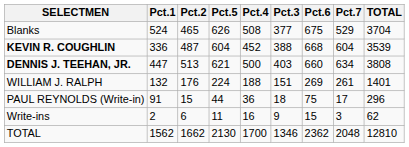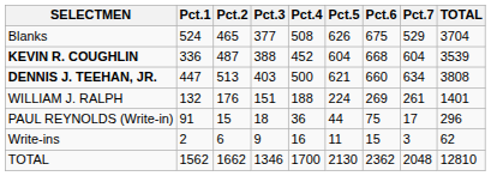columns swapped: Pct.3 <-> Pct.5
